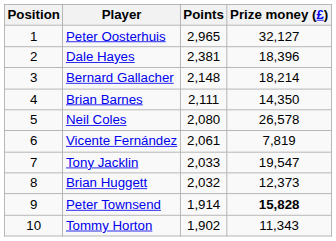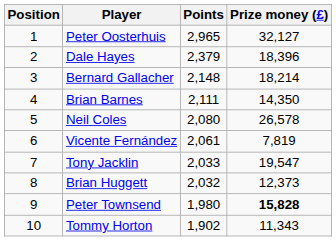Dale Hayes | Points: 2,381 -> 2,379
Peter Townsend | Points: 1,914 -> 1,980
